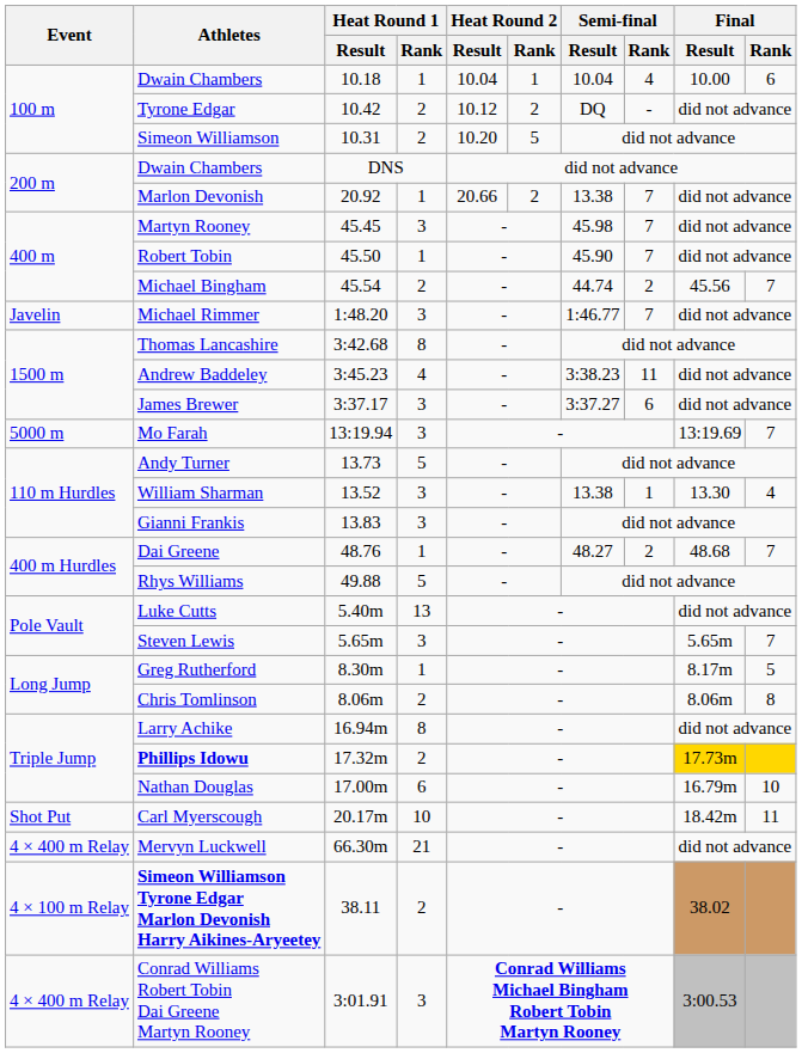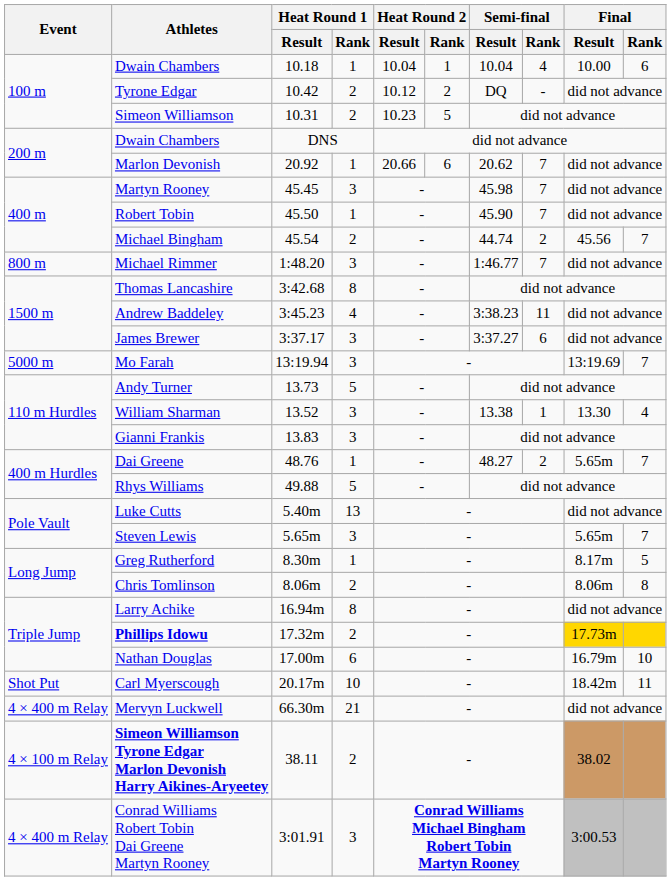Simeon Williamson | Heat Round 2 / Result: 10.20 -> 10.23
Marlon Devonish | Heat Round 2 / Rank: 2 -> 6
Marlon Devonish | Semi-final / Result: 13.38 -> 20.62
Michael Rimmer | Event: Javelin -> 800 m
Dai Greene | Final / Result: 48.68 -> 5.65m
